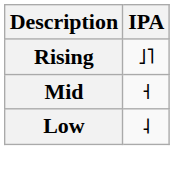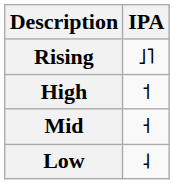+ row: High | ˦
